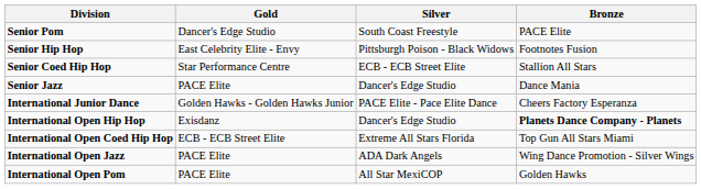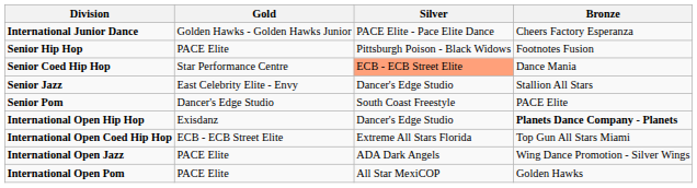rows swapped: International Junior Dance <-> Senior Pom
Senior Hip Hop | Gold: East Celebrity Elite - Envy -> PACE Elite
Senior Coed Hip Hop | Silver: no background -> lightsalmon background
Senior Coed Hip Hop | Bronze: Stallion All Stars -> Dance Mania
Senior Jazz | Gold: PACE Elite -> East Celebrity Elite - Envy
Senior Jazz | Bronze: Dance Mania -> Stallion All Stars
